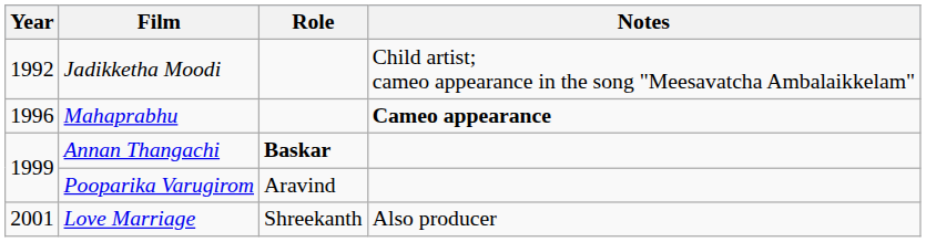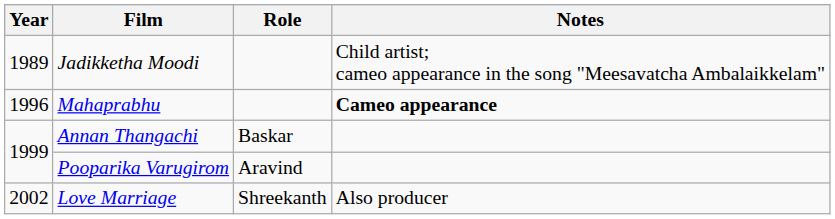Jadikketha Moodi | Year: 1992 -> 1989
Annan Thangachi | Role: bold -> normal
Love Marriage | Year: 2001 -> 2002
